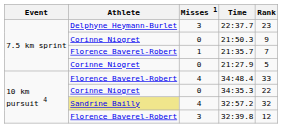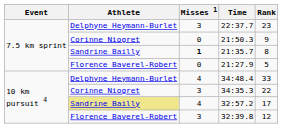21:35.7 | Athlete: Florence Baverel-Robert -> Sandrine Bailly
21:35.7 | Misses 1: normal -> bold
21:35.7 | Rank: 7 -> 8
21:27.9 | Athlete: Corinne Niogret -> Florence Baverel-Robert
34:48.4 | Athlete: Florence Baverel-Robert -> Delphyne Heymann-Burlet
34:35.3 | Misses 1: 0 -> 3
32:57.2 | Rank: 32 -> 17
